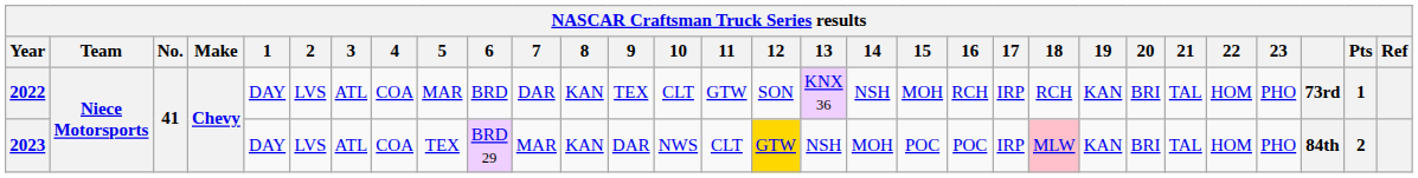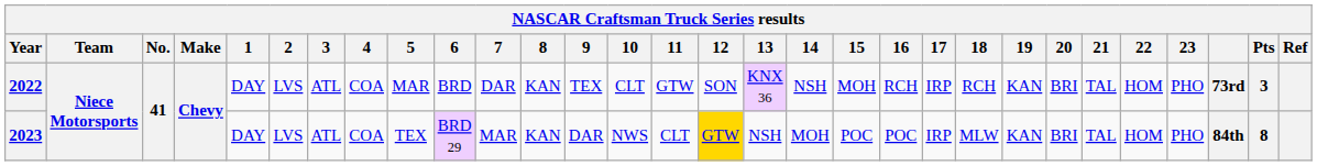2022 | Pts: 1 -> 3
2023 | 18: pink background -> no background
2023 | Pts: 2 -> 8
